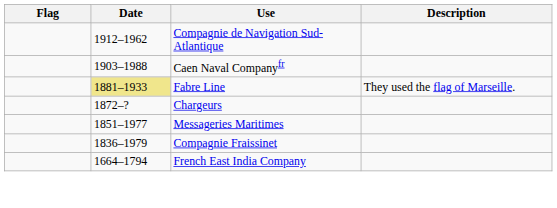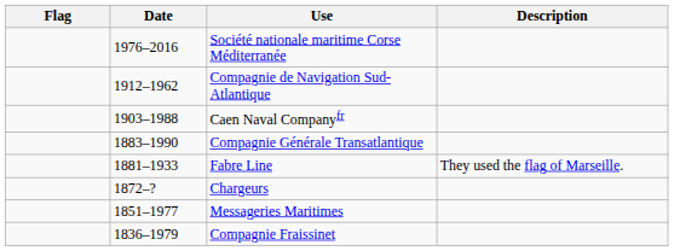+ row: 1976–2016 | Société nationale maritime Corse Méditerranée
+ row: 1883–1990 | Compagnie Générale Transatlantique
Fabre Line | Date: khaki background -> no background
- row: 1664–1794 | French East India Company
